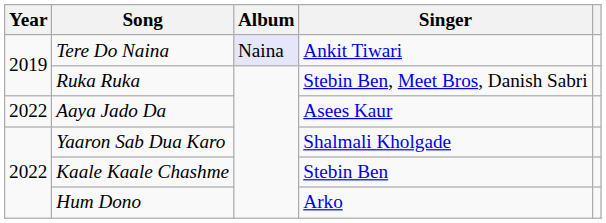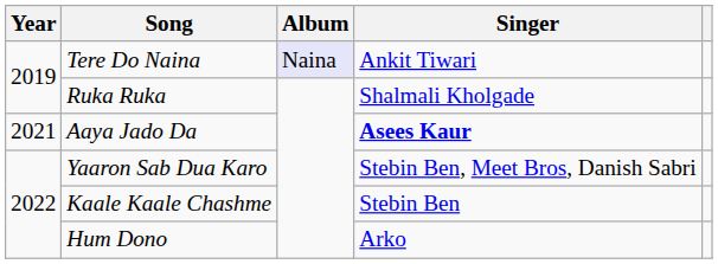Ruka Ruka | Singer: Stebin Ben, Meet Bros, Danish Sabri -> Shalmali Kholgade
Aaya Jado Da | Year: 2022 -> 2021
Aaya Jado Da | Singer: normal -> bold
Yaaron Sab Dua Karo | Singer: Shalmali Kholgade -> Stebin Ben, Meet Bros, Danish Sabri
